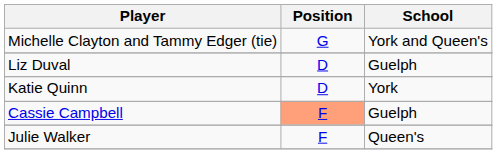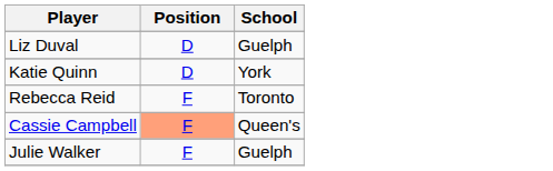- row: Michelle Clayton and Tammy Edger (tie) | G | York and Queen's
+ row: Rebecca Reid | F | Toronto
Cassie Campbell | School: Guelph -> Queen's
Julie Walker | School: Queen's -> Guelph
